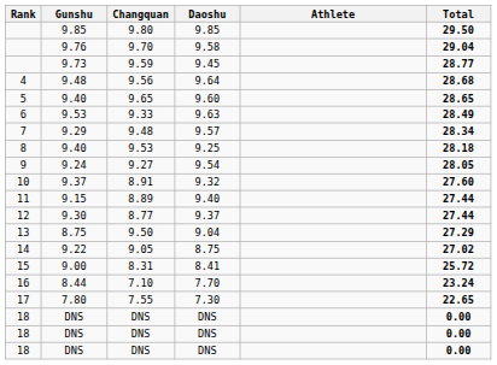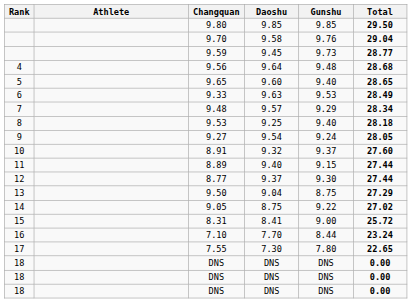columns swapped: Athlete <-> Gunshu
